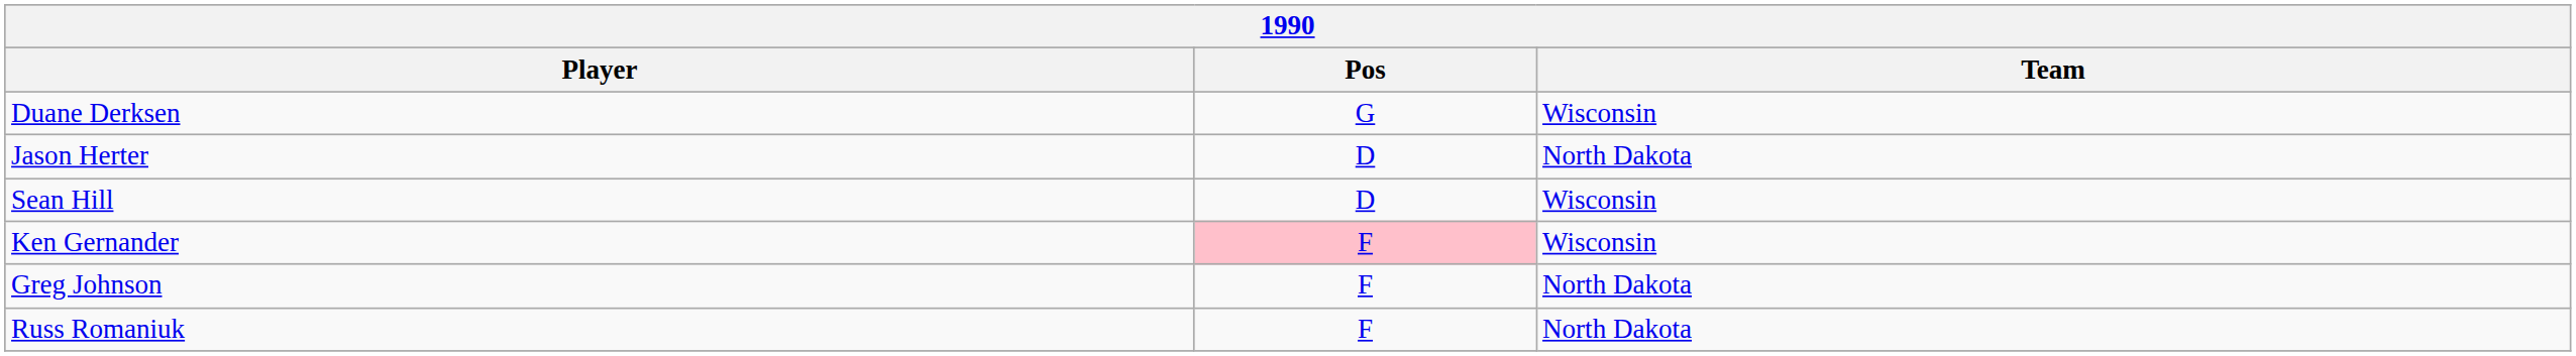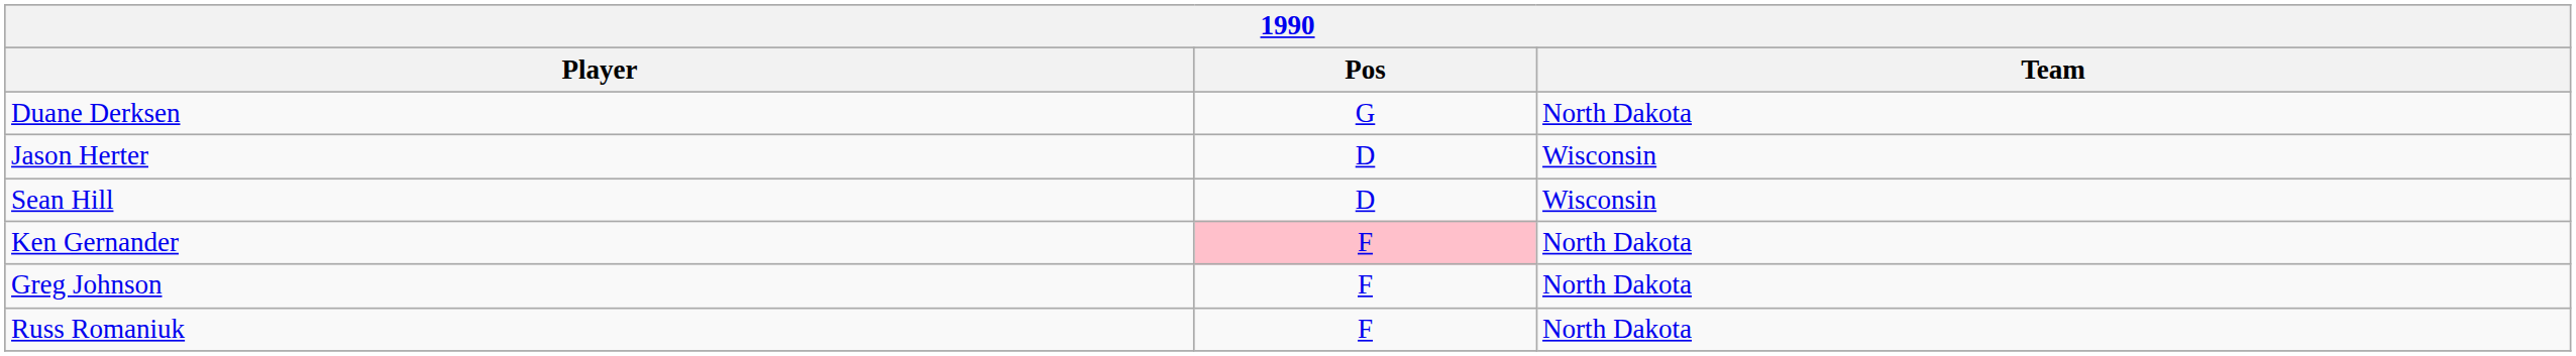Duane Derksen | Team: Wisconsin -> North Dakota
Jason Herter | Team: North Dakota -> Wisconsin
Ken Gernander | Team: Wisconsin -> North Dakota
